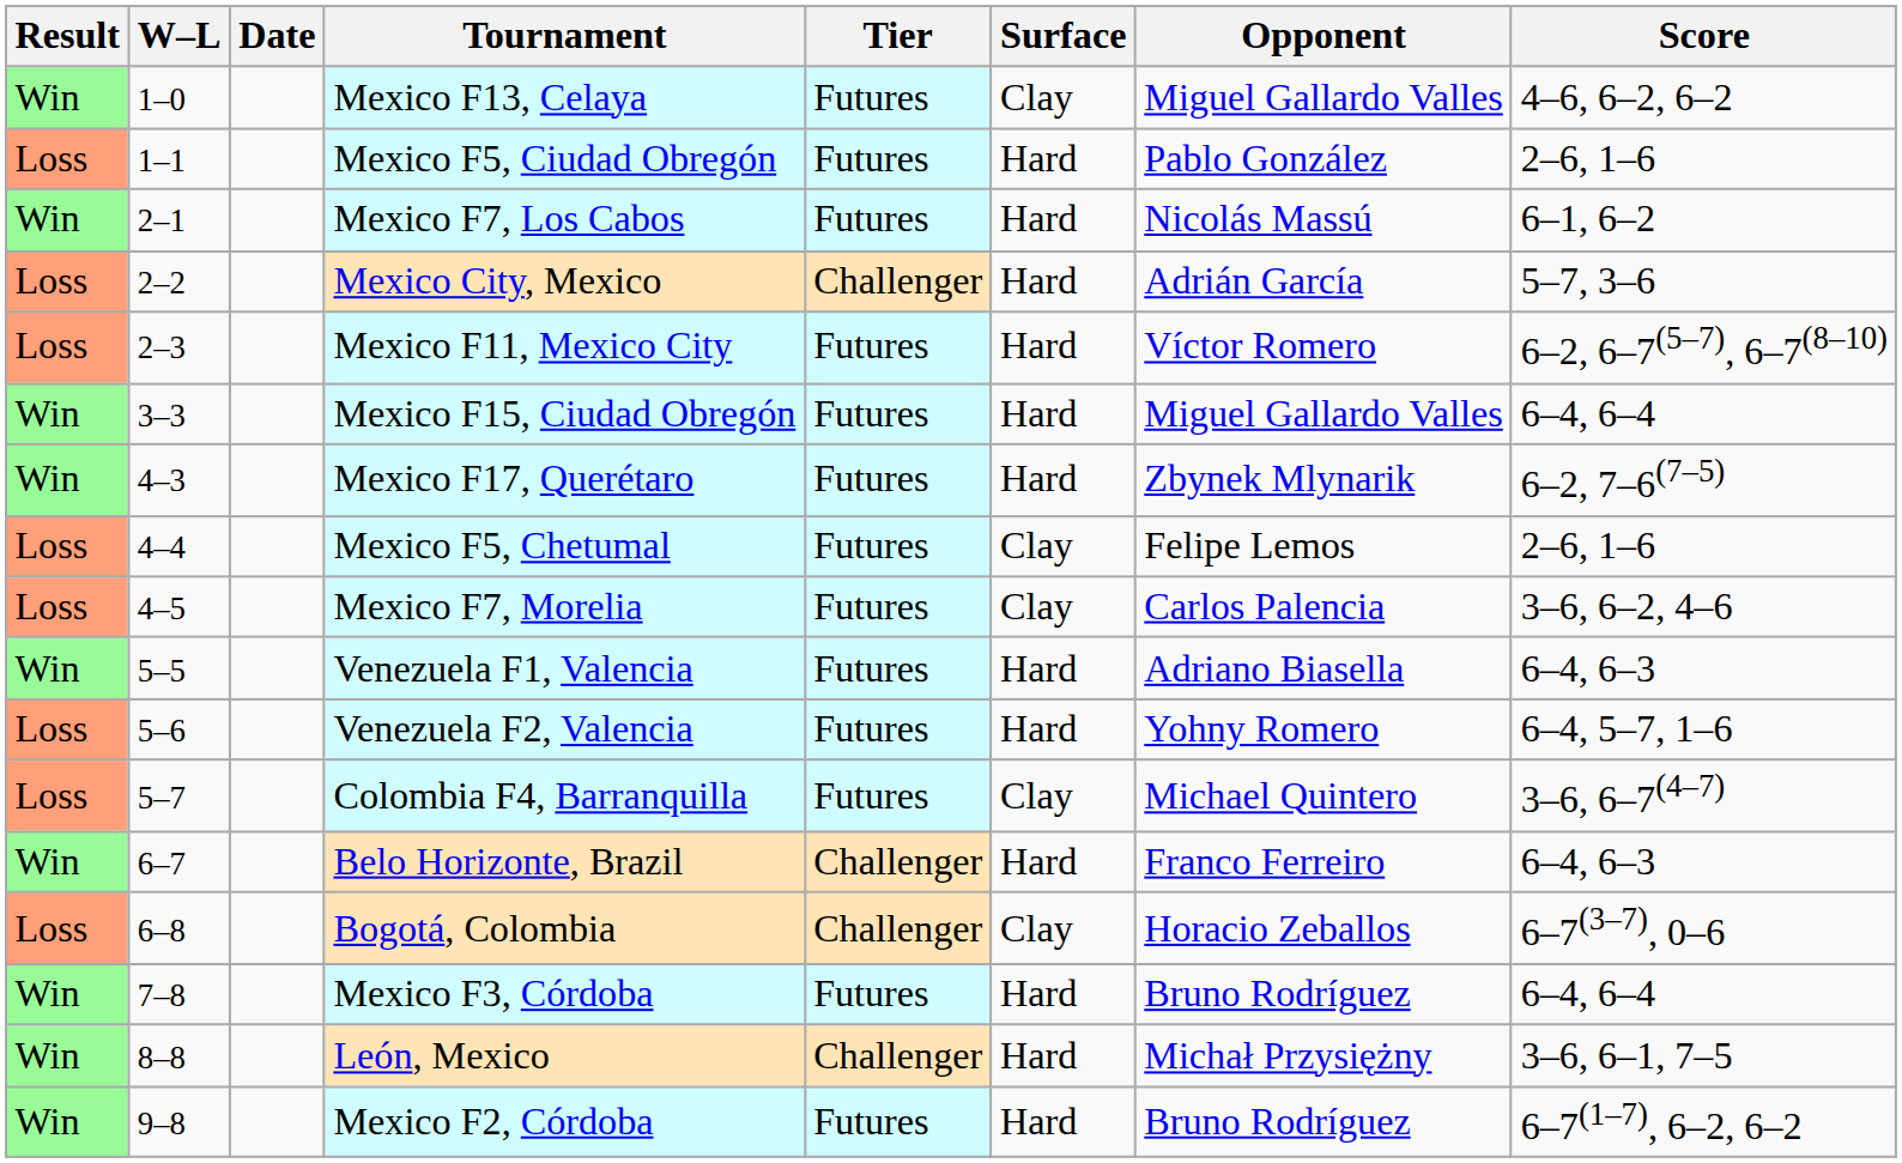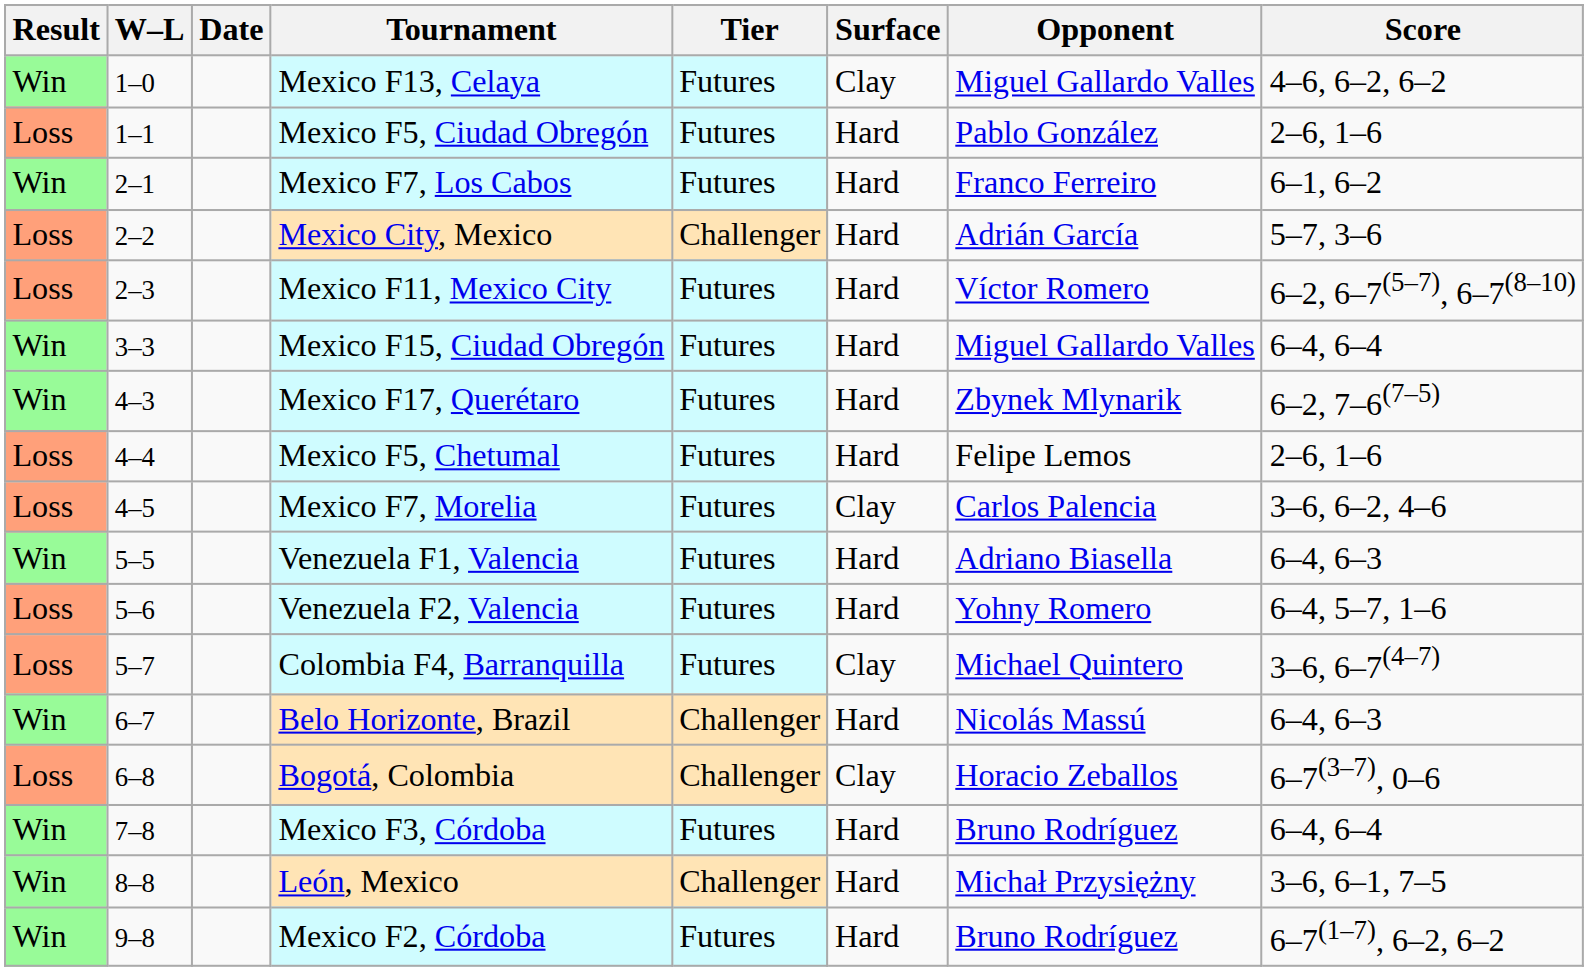Mexico F7, Los Cabos | Opponent: Nicolás Massú -> Franco Ferreiro
Mexico F5, Chetumal | Surface: Clay -> Hard
Belo Horizonte, Brazil | Opponent: Franco Ferreiro -> Nicolás Massú
